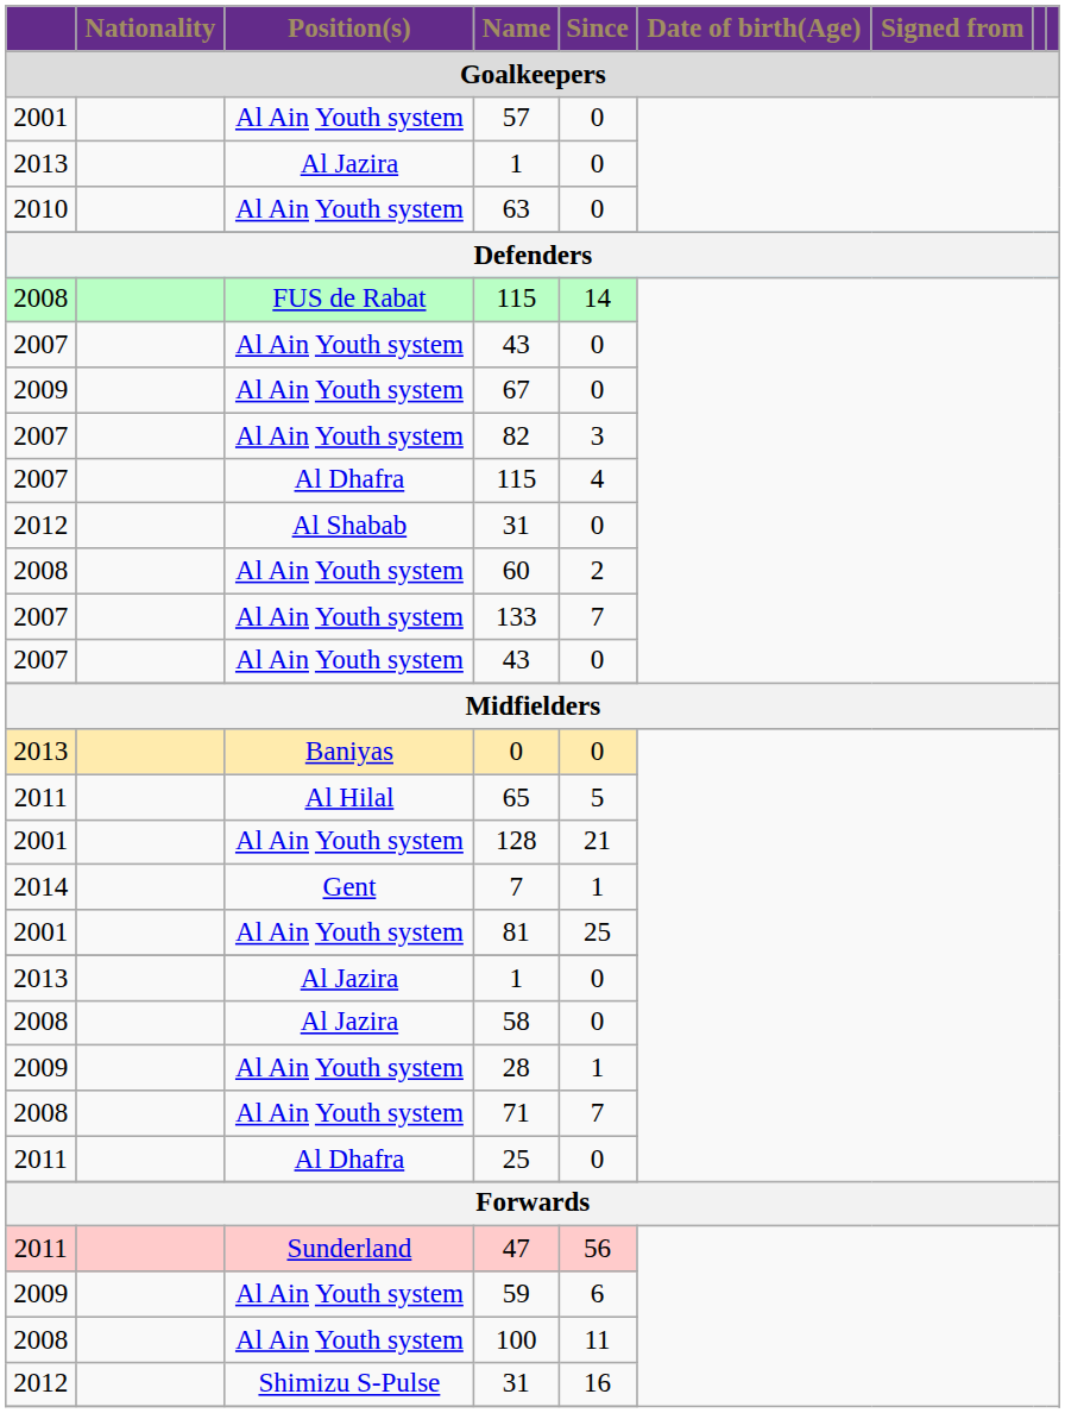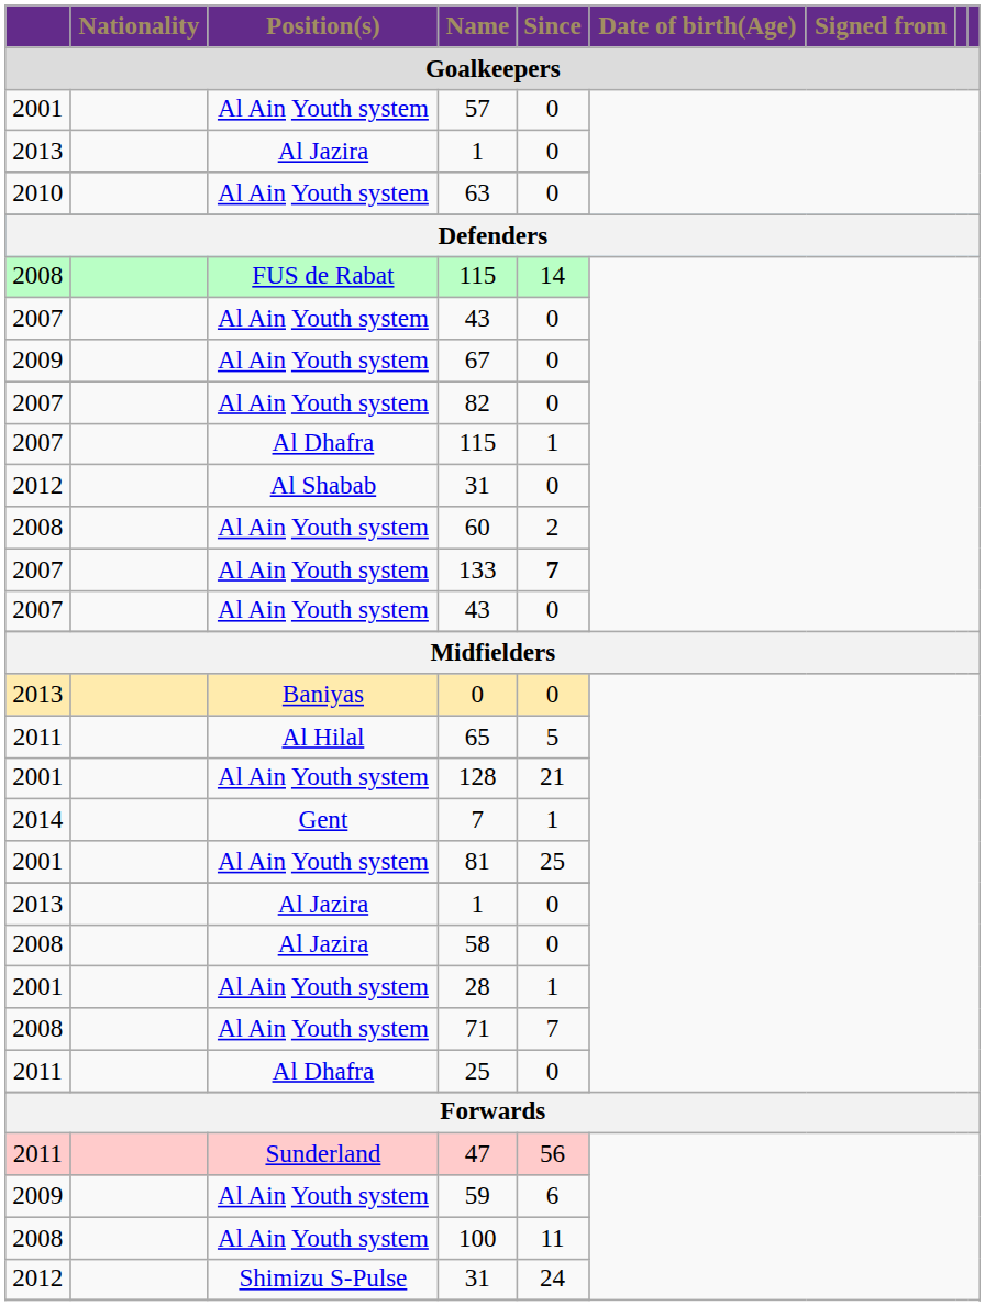82 | Since / Goalkeepers: 3 -> 0
Al Dhafra / 115 | Since / Goalkeepers: 4 -> 1
133 | Since / Goalkeepers: normal -> bold
28 | column 1: 2009 -> 2001
Shimizu S-Pulse / 31 | Since / Goalkeepers: 16 -> 24
